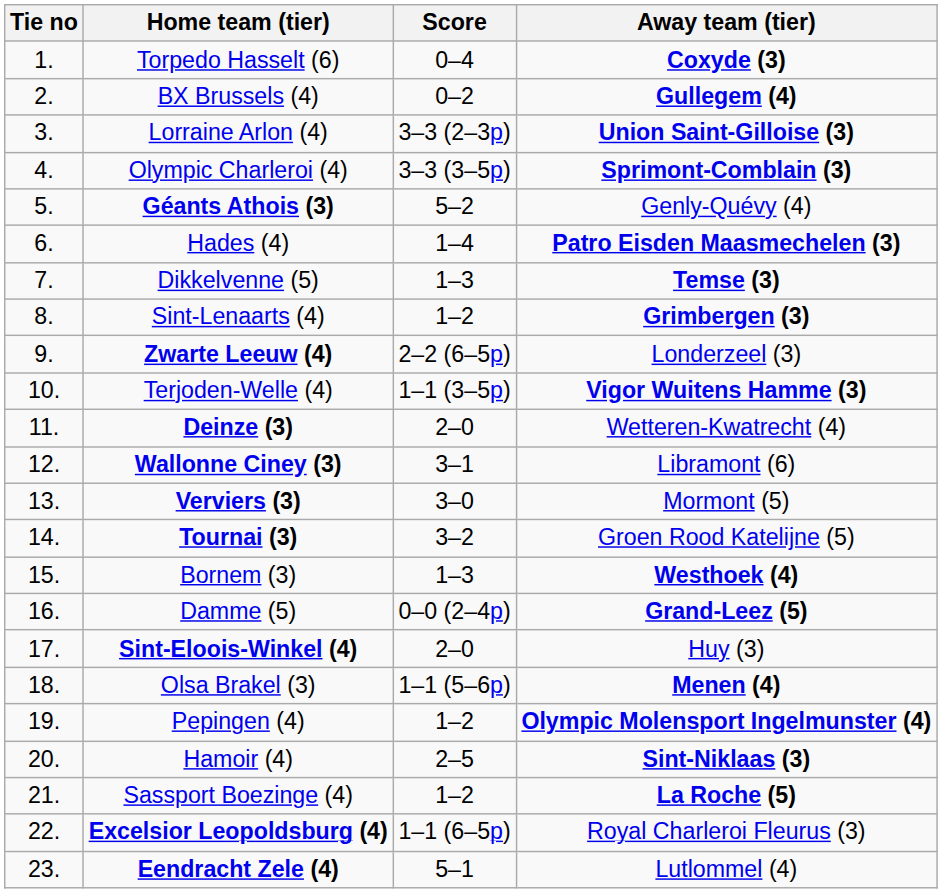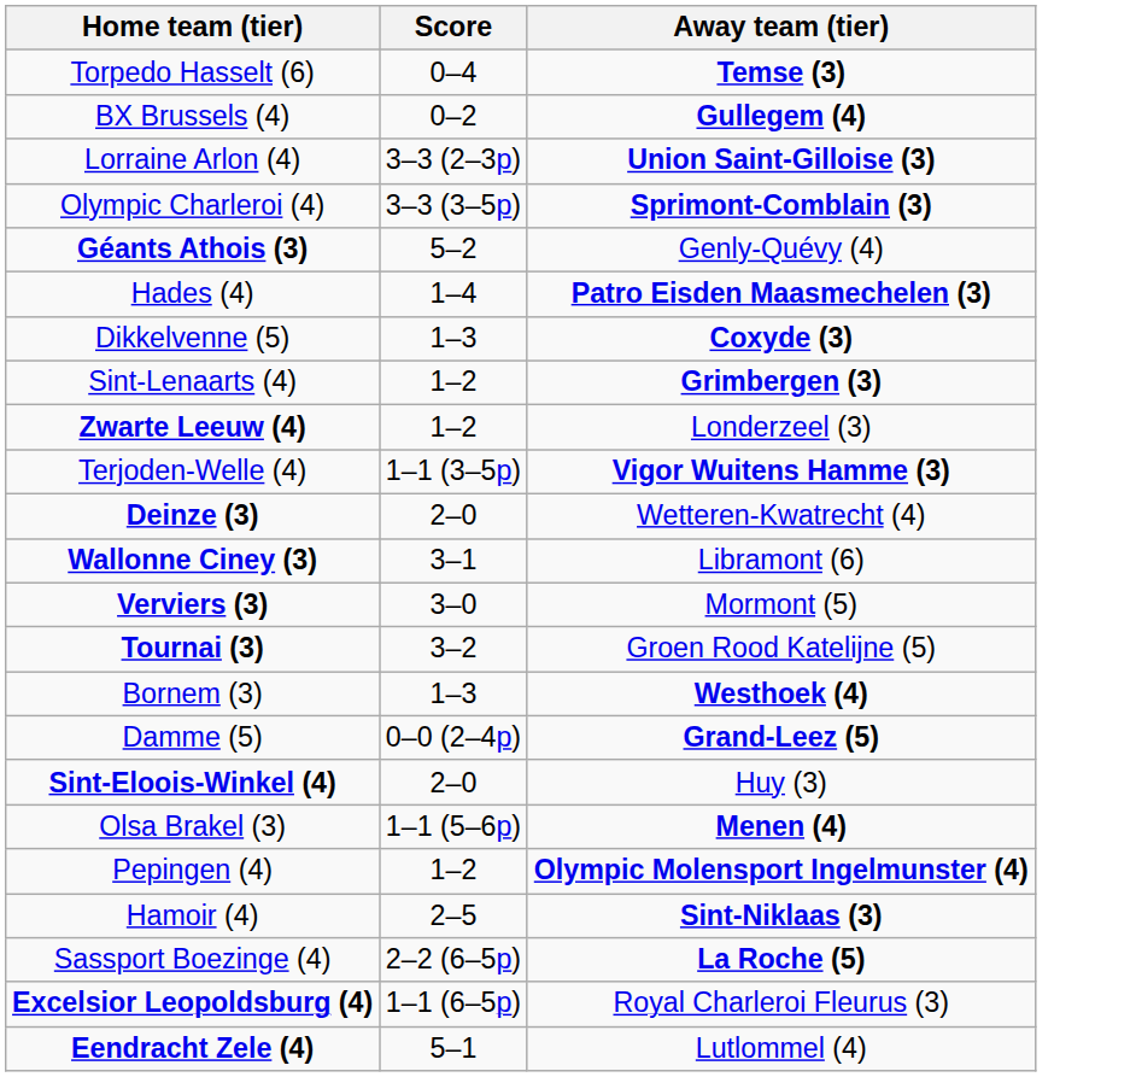- column: Tie no | 1. | 2. | 3. | 4. | 5. | 6. | 7. | 8. | 9. | 10. | 11. | 12. | 13. | 14. | 15. | 16. | 17. | 18. | 19. | 20. | 21. | 22. | 23.
Torpedo Hasselt (6) | Away team (tier): Coxyde (3) -> Temse (3)
Dikkelvenne (5) | Away team (tier): Temse (3) -> Coxyde (3)
Zwarte Leeuw (4) | Score: 2–2 (6–5p) -> 1–2
Sassport Boezinge (4) | Score: 1–2 -> 2–2 (6–5p)
